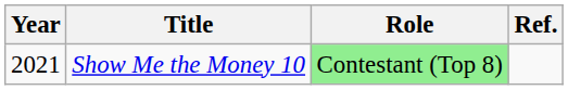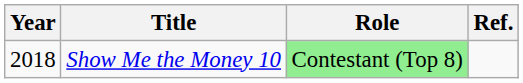Show Me the Money 10 | Year: 2021 -> 2018
